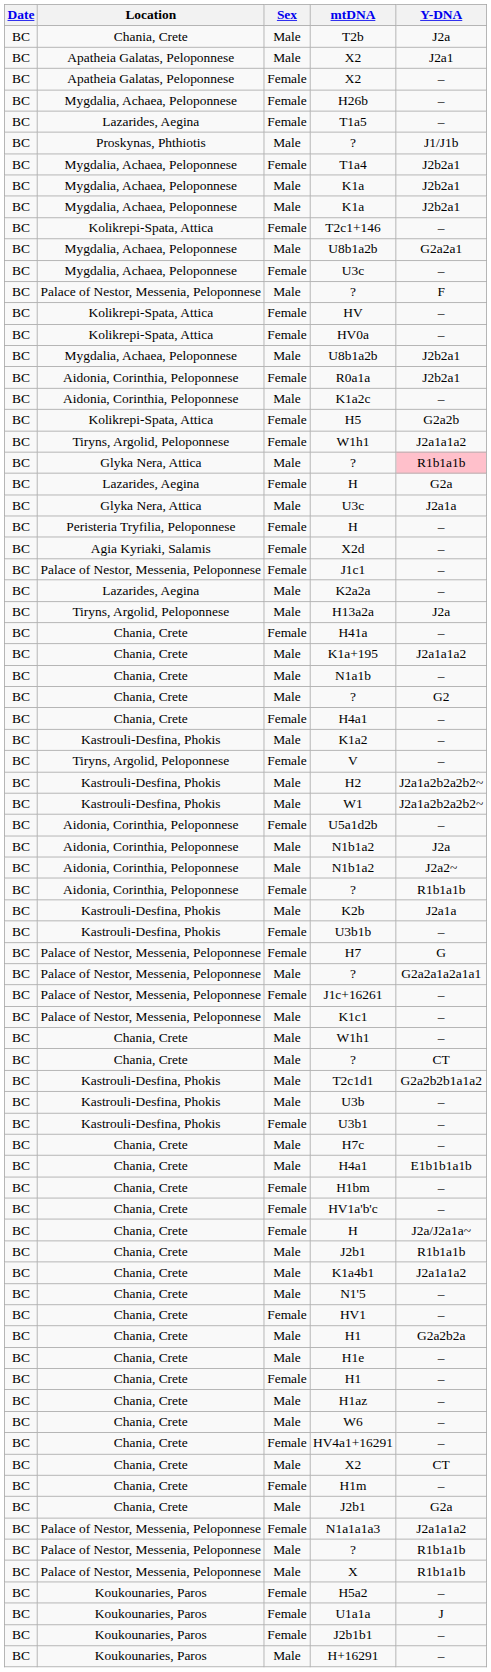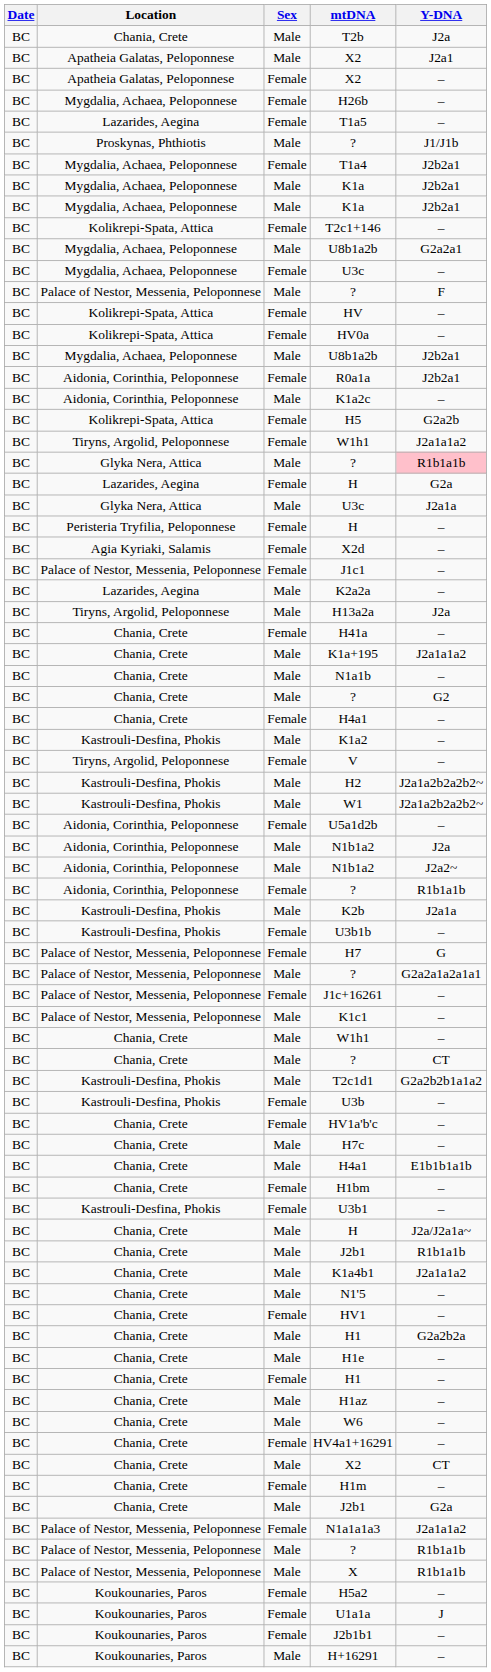U3b | Sex: Male -> Female
rows swapped: U3b1 <-> HV1a'b'c
Chania, Crete / H | Sex: Female -> Male
